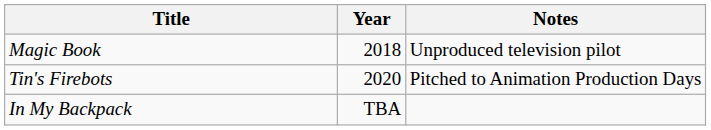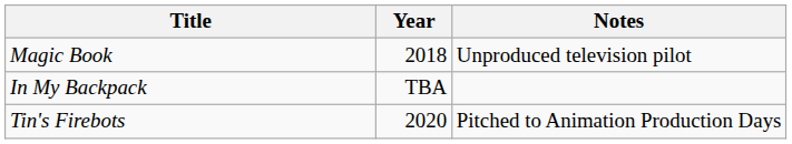rows swapped: Tin's Firebots <-> In My Backpack
